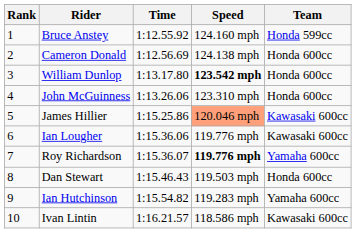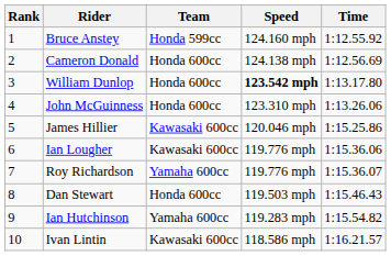columns swapped: Team <-> Time
James Hillier | Speed: lightsalmon background -> no background
Roy Richardson | Speed: bold -> normal
